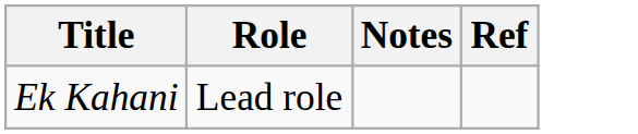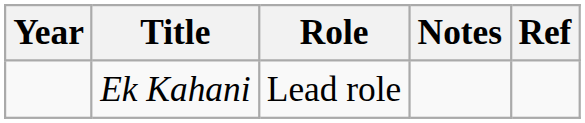+ column: Year
